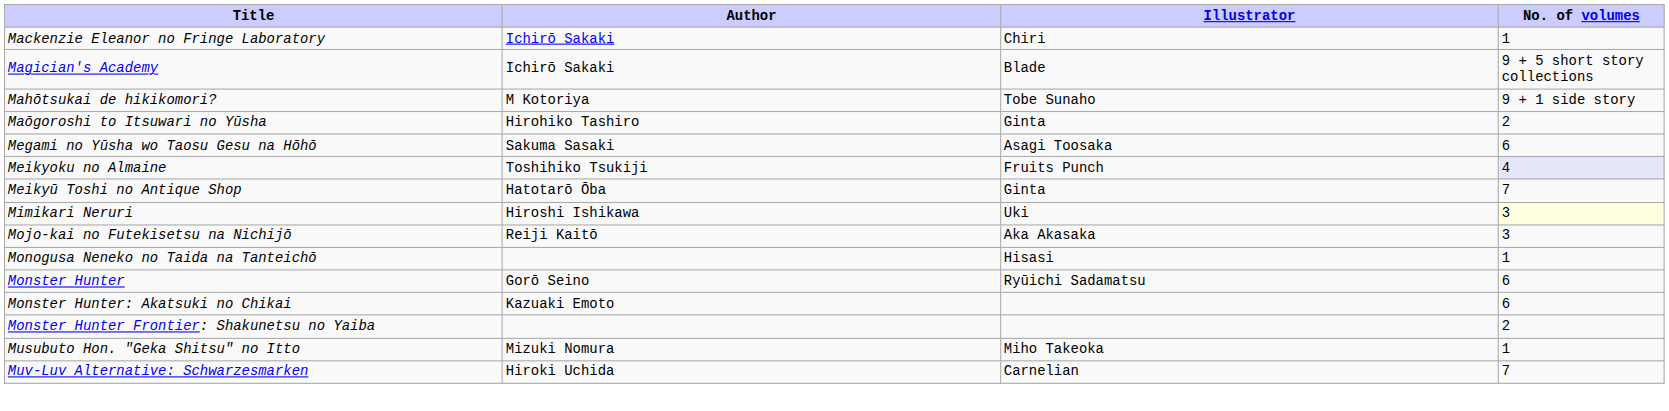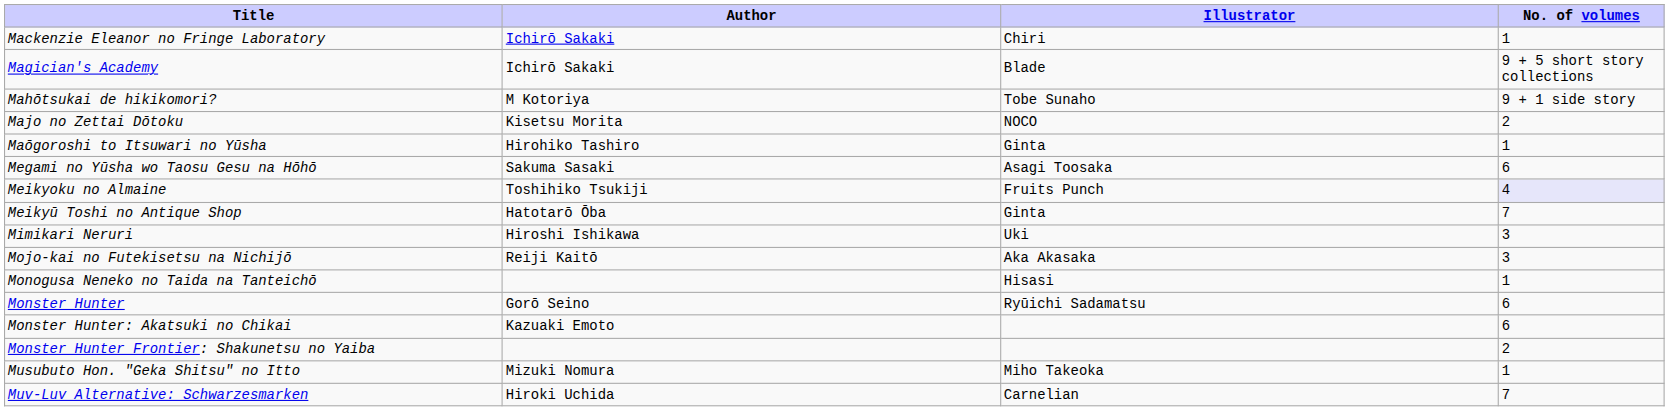+ row: Majo no Zettai Dōtoku | Kisetsu Morita | NOCO | 2
Maōgoroshi to Itsuwari no Yūsha | No. of volumes: 2 -> 1
Mimikari Neruri | No. of volumes: lightyellow background -> no background
